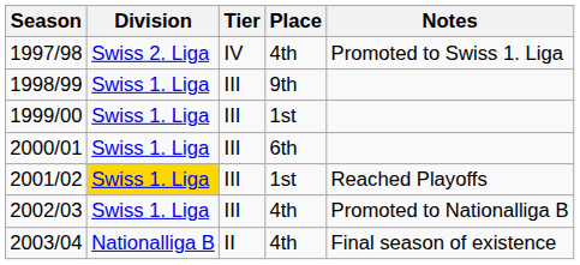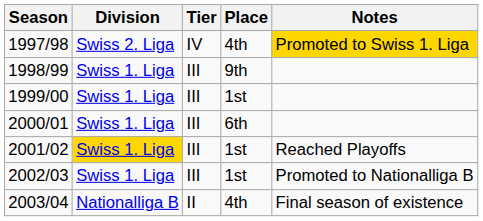1997/98 | Notes: no background -> gold background
2002/03 | Place: 4th -> 1st
